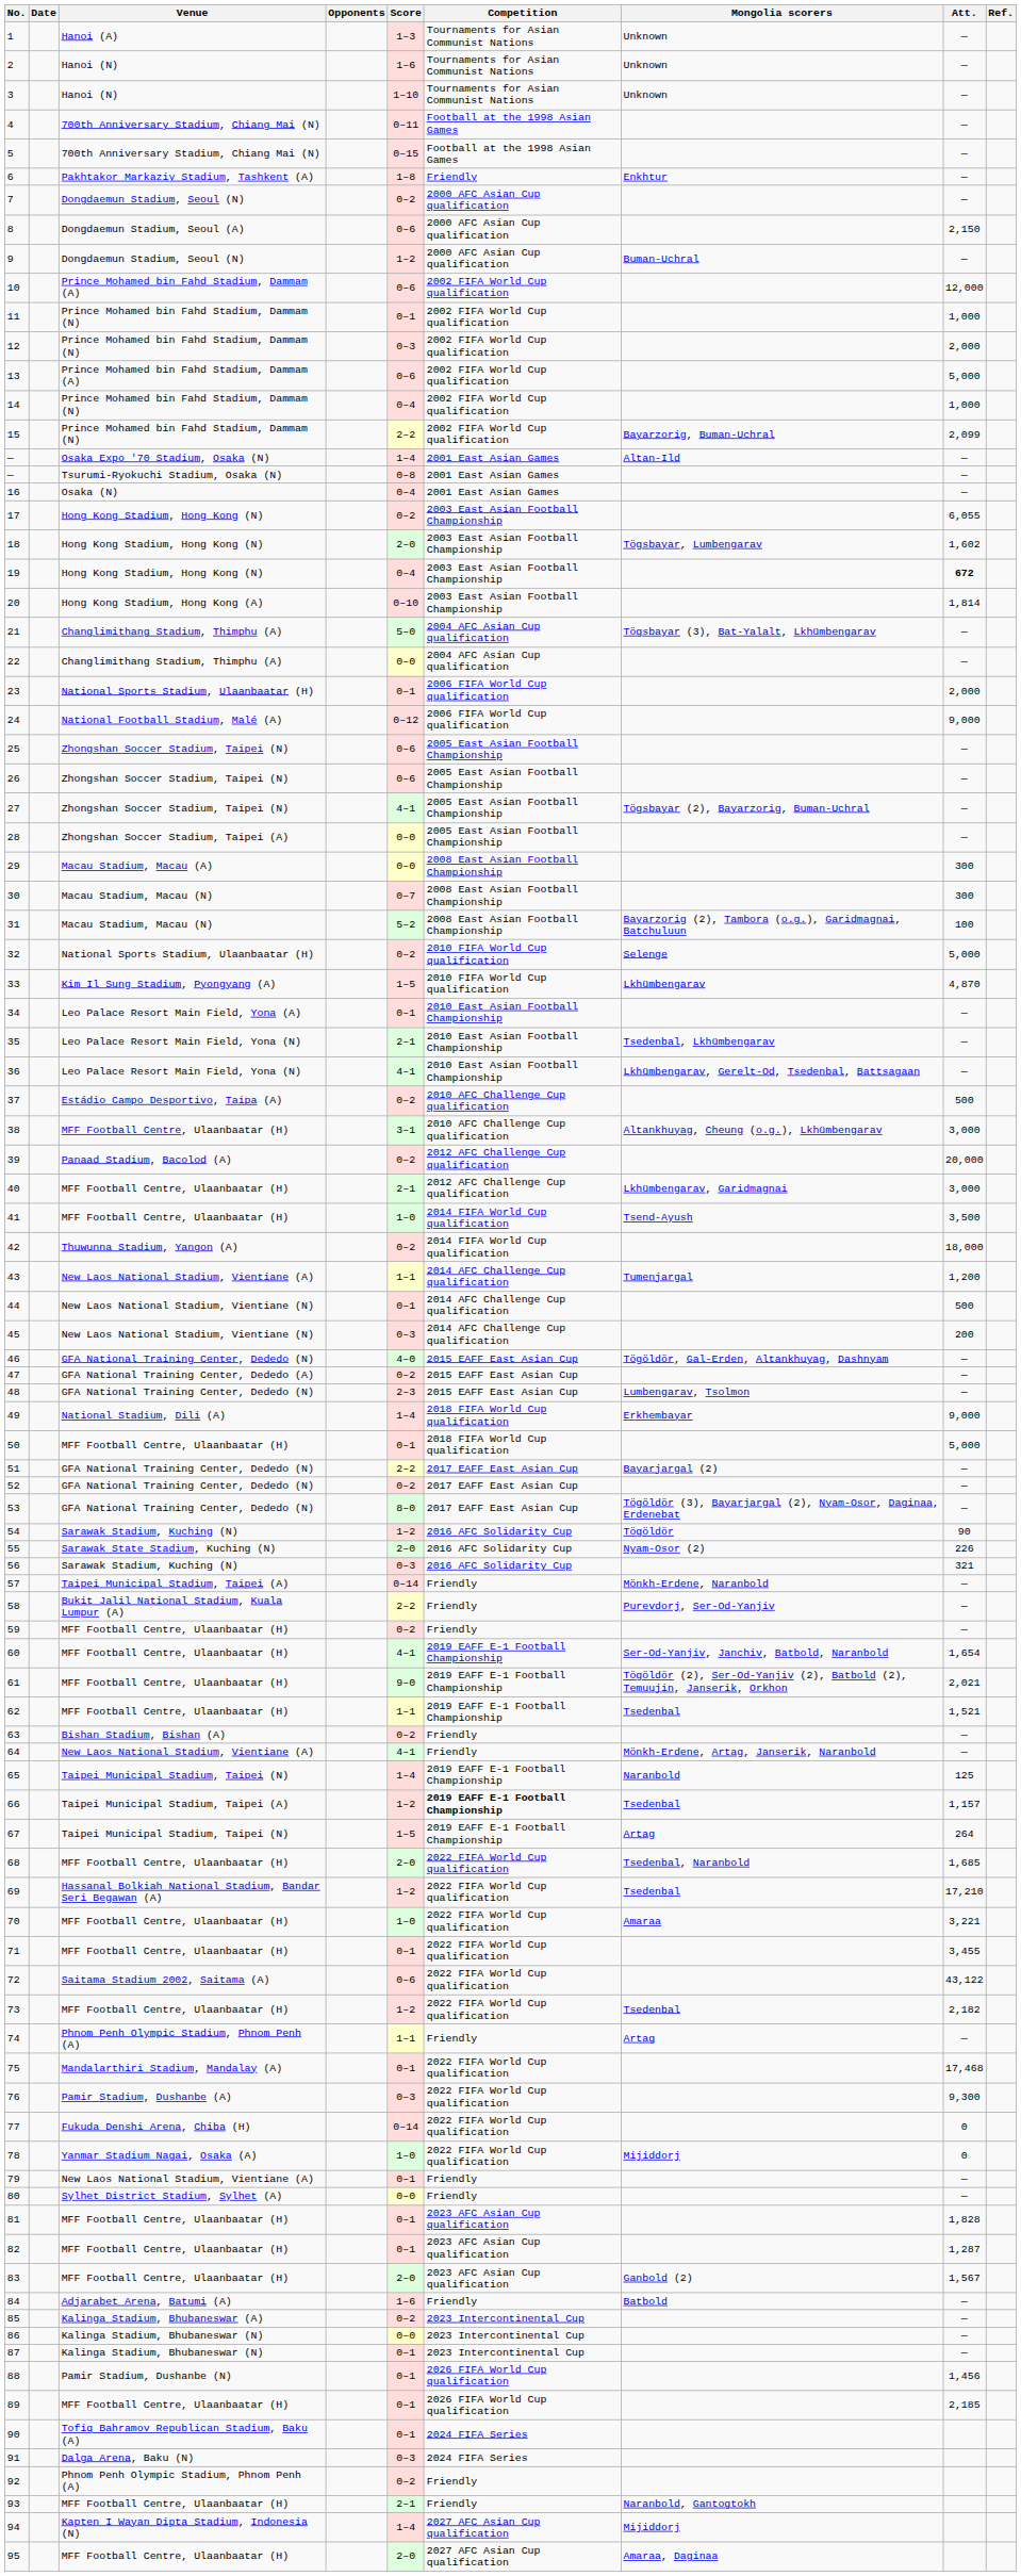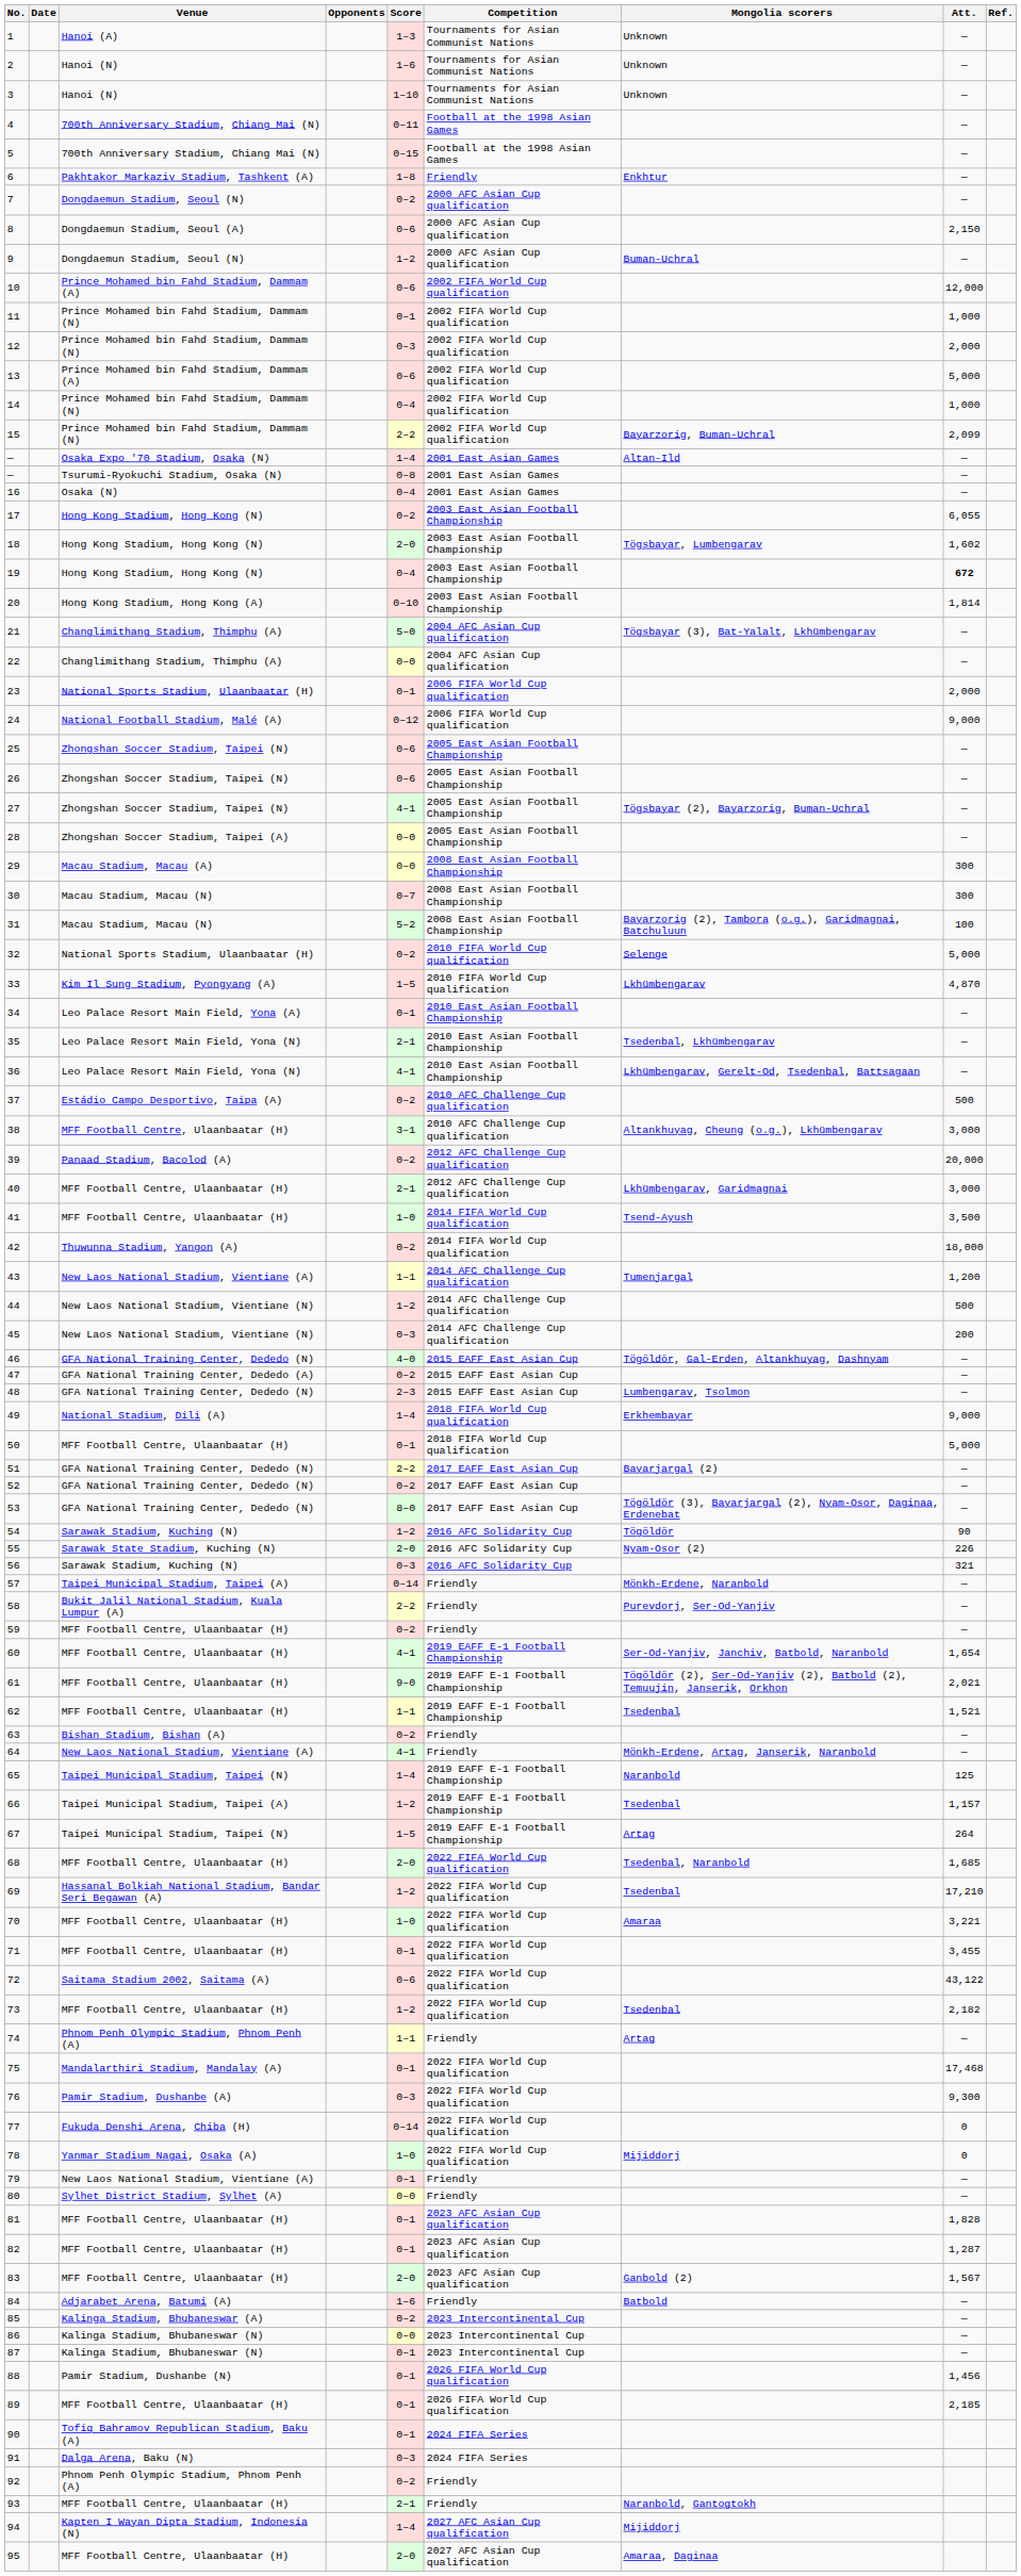44 | Score: 0–1 -> 1–2
66 | Competition: bold -> normal
